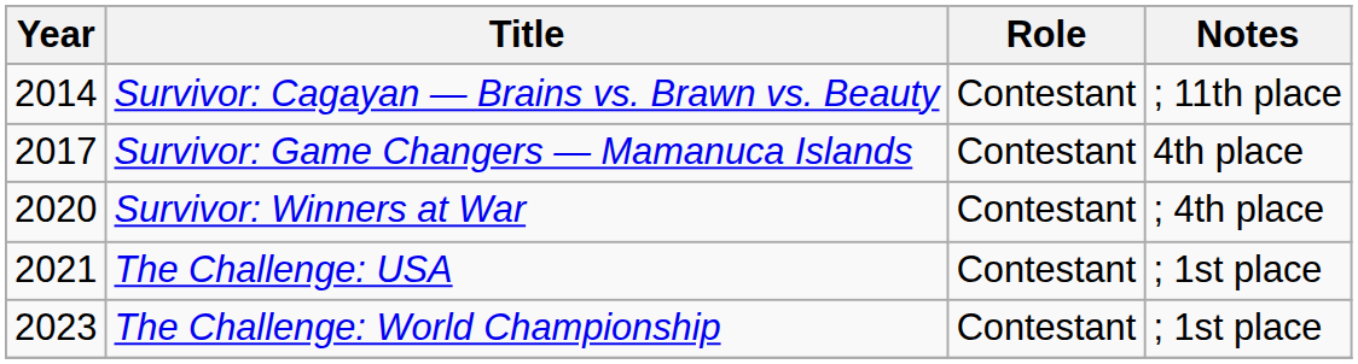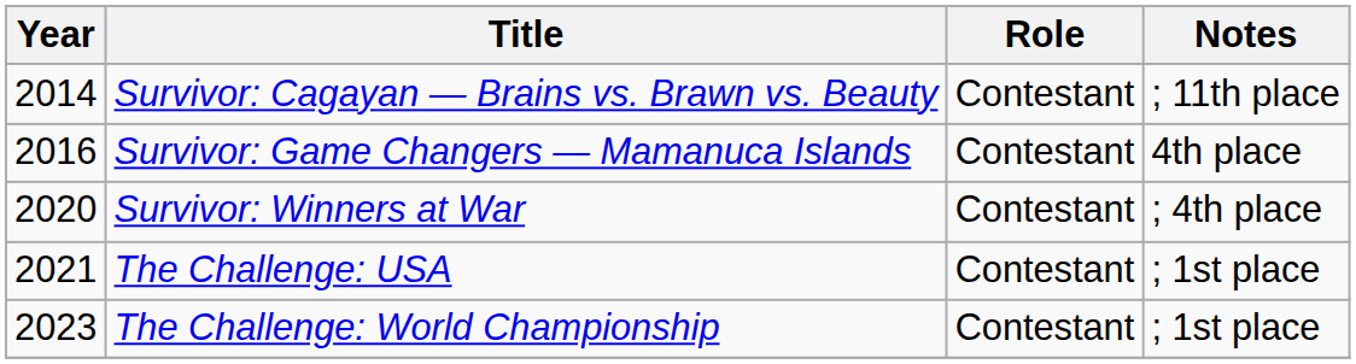Survivor: Game Changers — Mamanuca Islands | Year: 2017 -> 2016
